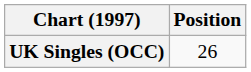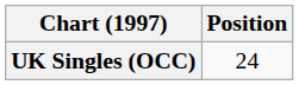UK Singles (OCC) | Position: 26 -> 24
